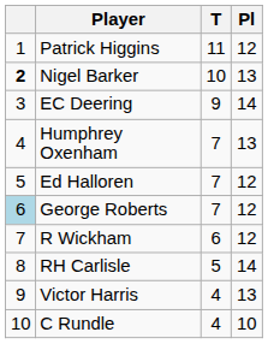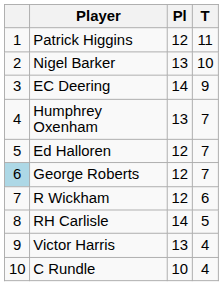columns swapped: Pl <-> T
Nigel Barker | column 1: bold -> normal
